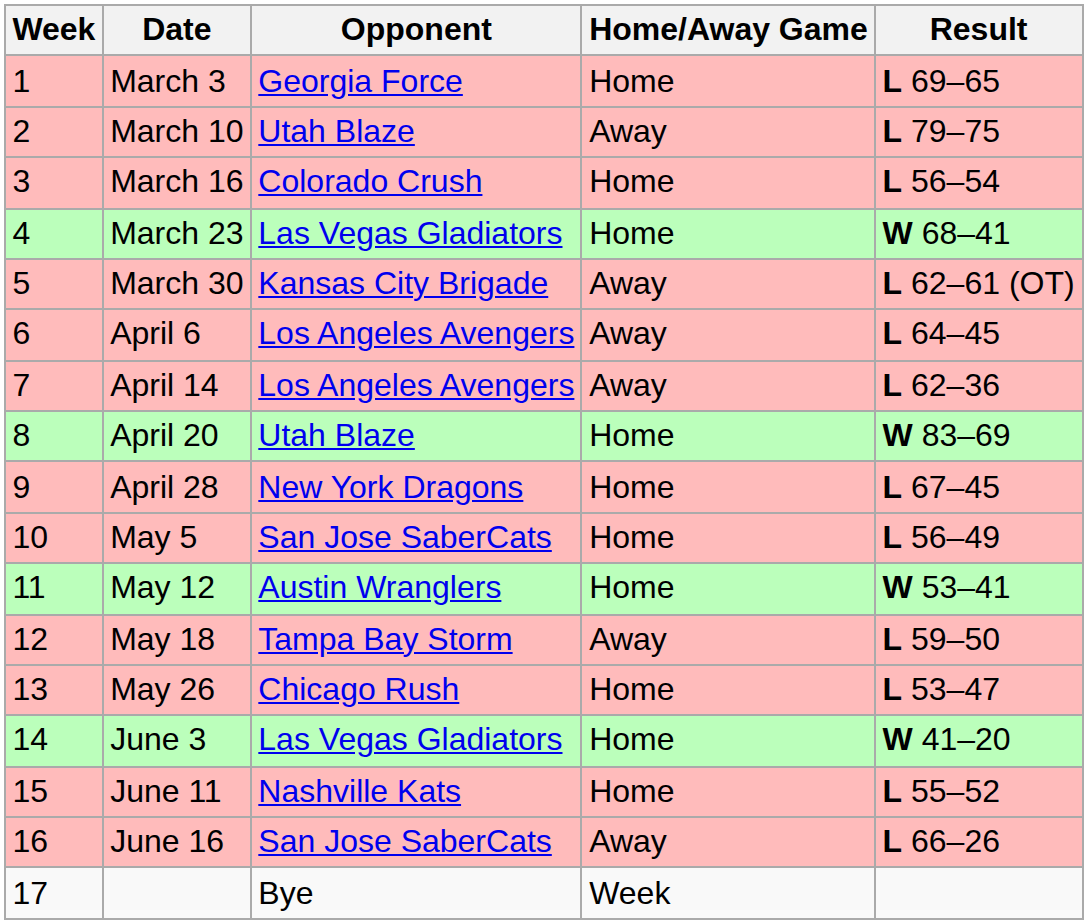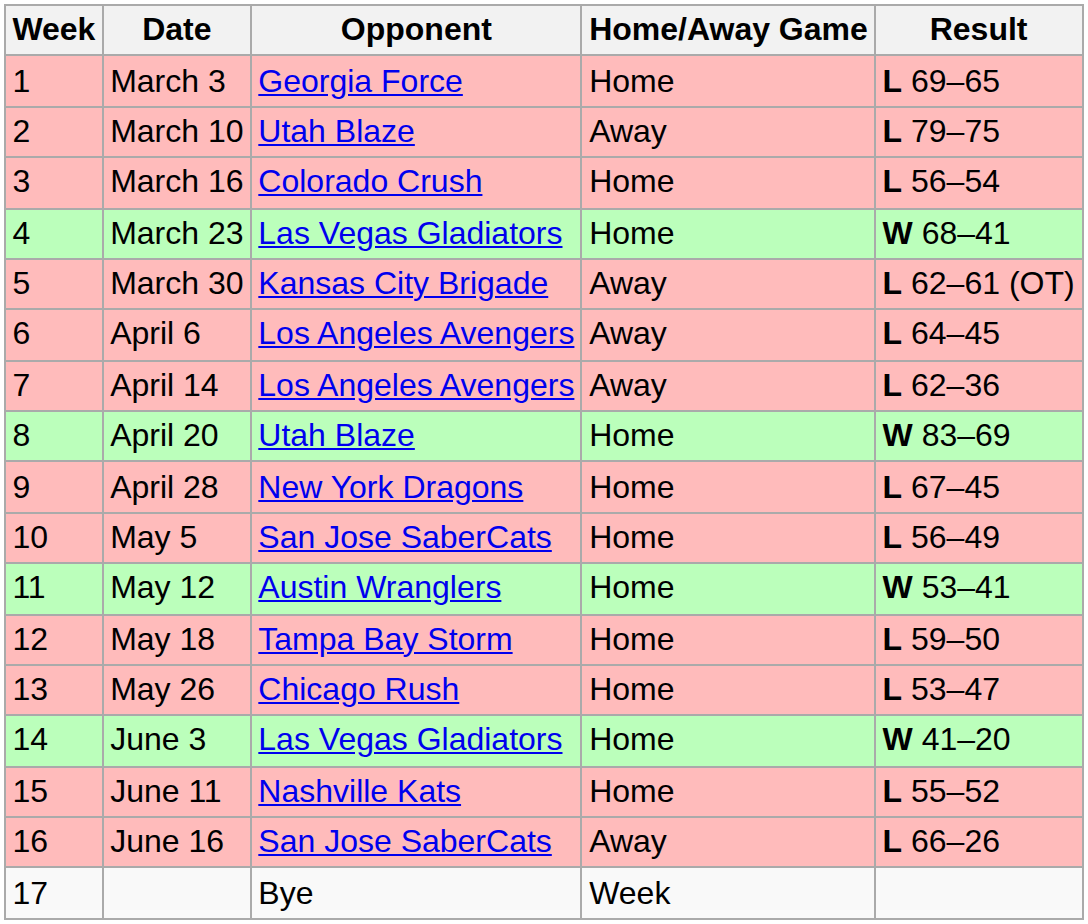May 18 | Home/Away Game: Away -> Home
